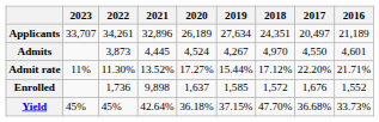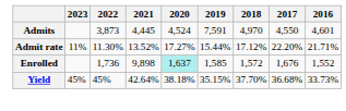- row: Applicants | 33,707 | 34,261 | 32,896 | 26,189 | 27,634 | 24,351 | 20,497 | 21,189
Admits | 2019: 4,267 -> 7,591
Enrolled | 2020: no background -> paleturquoise background
Yield | 2020: 36.18% -> 38.18%
Yield | 2019: 37.15% -> 35.15%
Yield | 2018: 47.70% -> 37.70%
